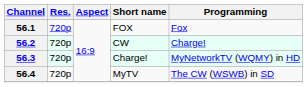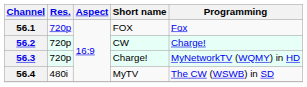56.4 | Res.: 720p -> 480i
